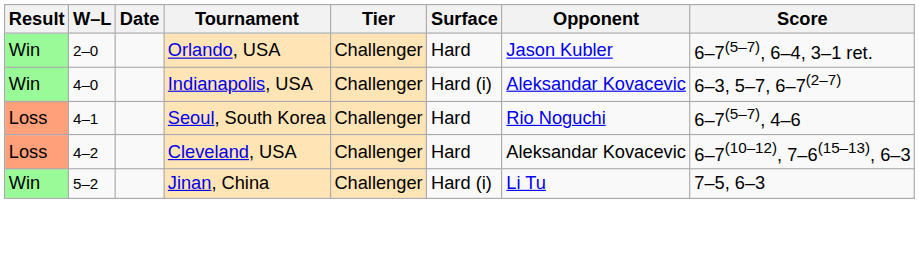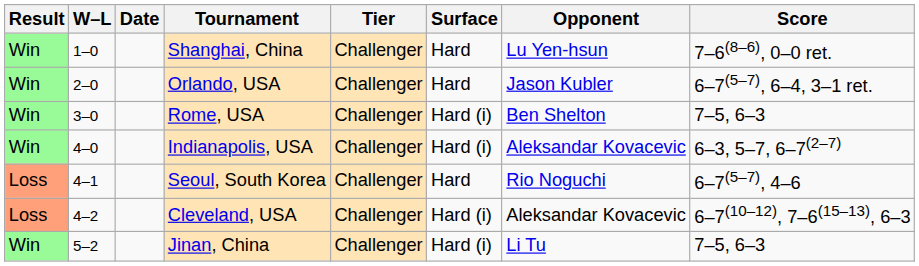+ row: Win | 1–0 | Shanghai, China | Challenger | Hard | Lu Yen-hsun | 7–6(8–6), 0–0 ret.
+ row: Win | 3–0 | Rome, USA | Challenger | Hard (i) | Ben Shelton | 7–5, 6–3
Cleveland, USA | Surface: Hard -> Hard (i)
